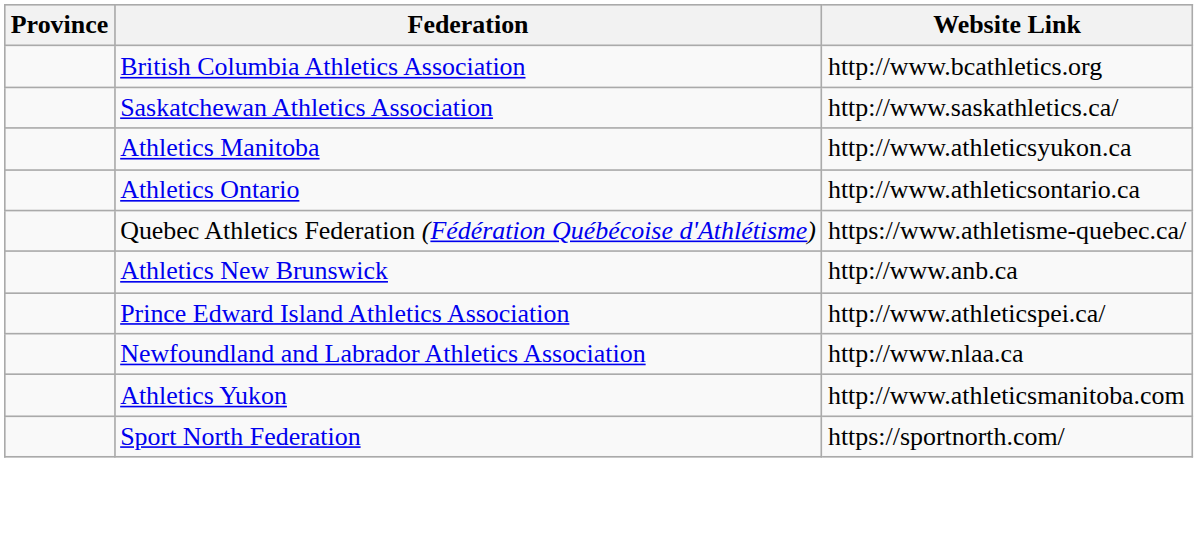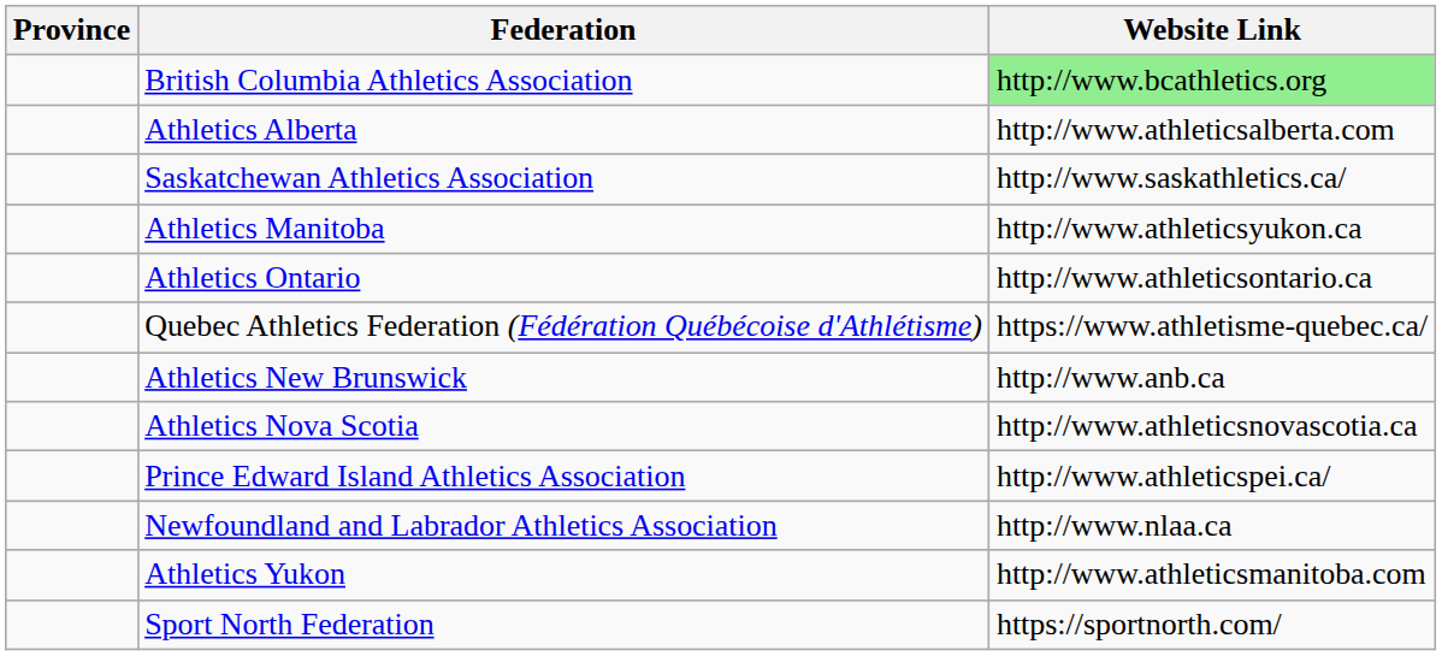British Columbia Athletics Association | Website Link: no background -> lightgreen background
+ row: Athletics Alberta | http://www.athleticsalberta.com
+ row: Athletics Nova Scotia | http://www.athleticsnovascotia.ca
